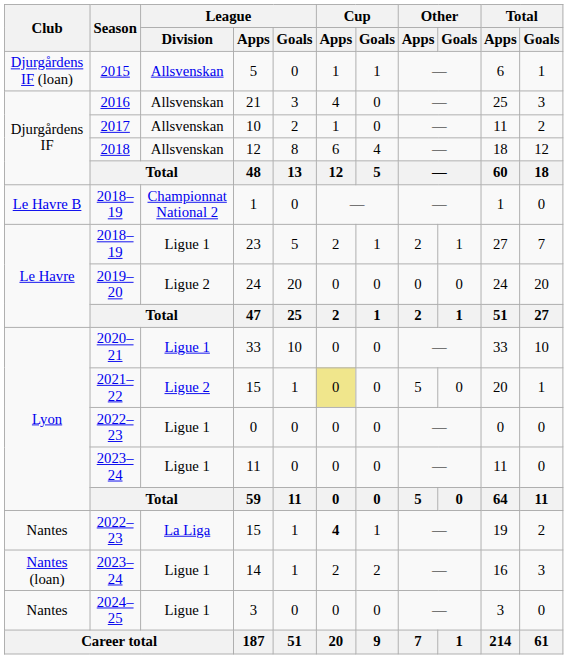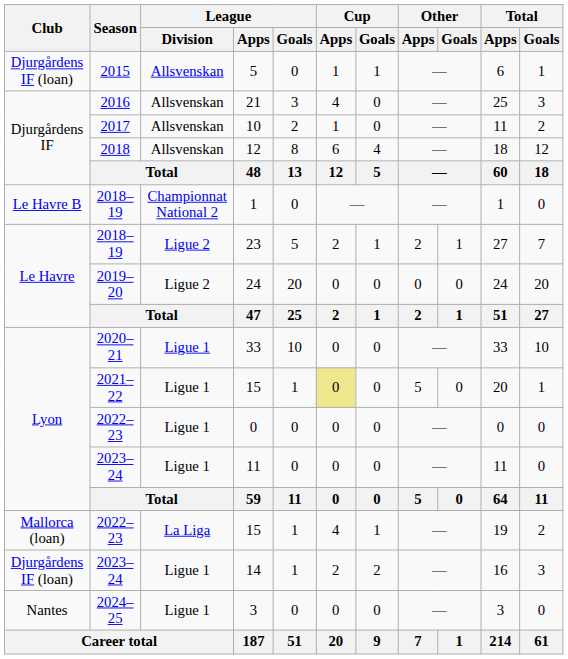23 | League / Division: Ligue 1 -> Ligue 2
2021–22 / 15 | League / Division: Ligue 2 -> Ligue 1
2022–23 / 15 | Club: Nantes -> Mallorca (loan)
2022–23 / 15 | Cup / Apps: bold -> normal
14 | Club: Nantes (loan) -> Djurgårdens IF (loan)
